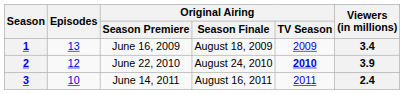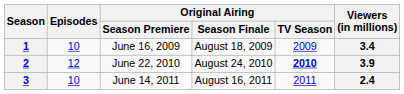1 | Episodes: 13 -> 10
